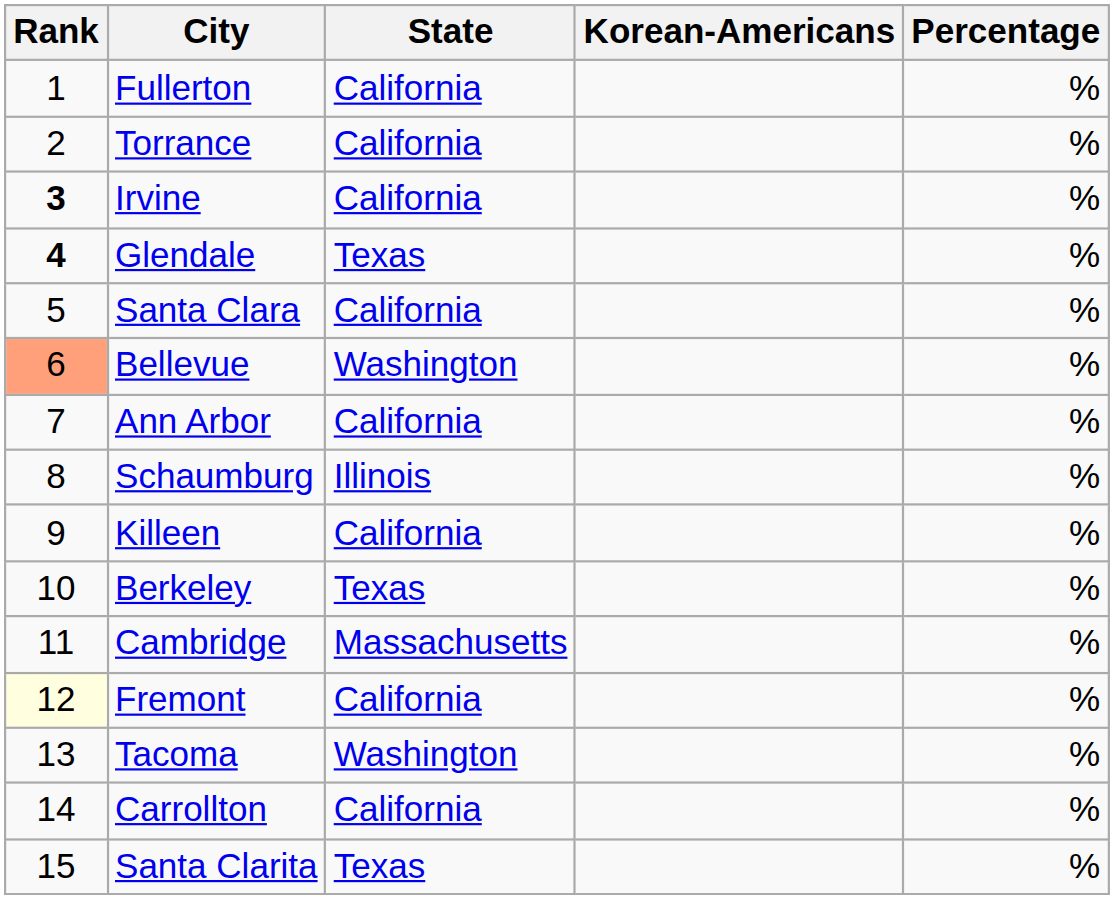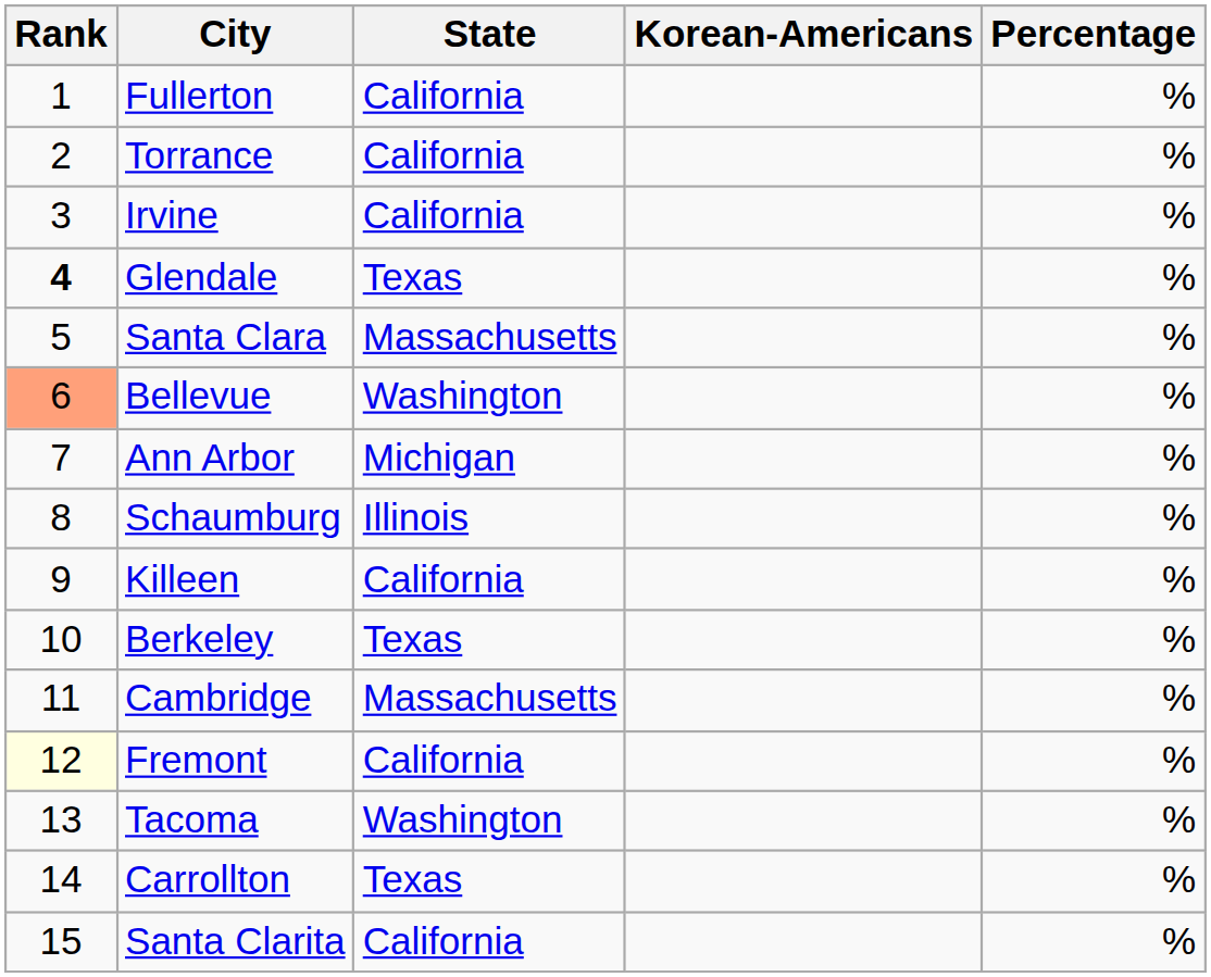Irvine | Rank: bold -> normal
Santa Clara | State: California -> Massachusetts
Ann Arbor | State: California -> Michigan
Carrollton | State: California -> Texas
Santa Clarita | State: Texas -> California
